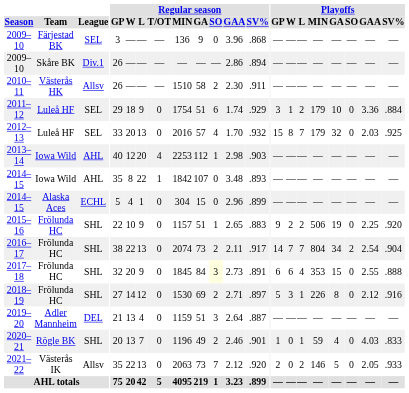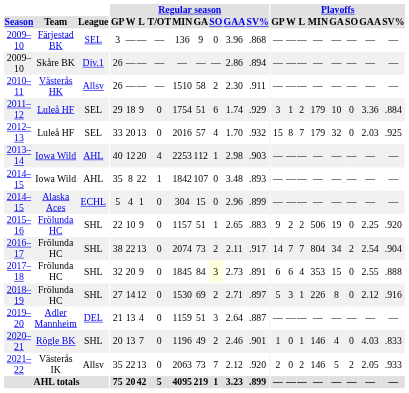2020–21 | Playoffs / MIN: 59 -> 146
2021–22 | Playoffs / SO: 0 -> 2
